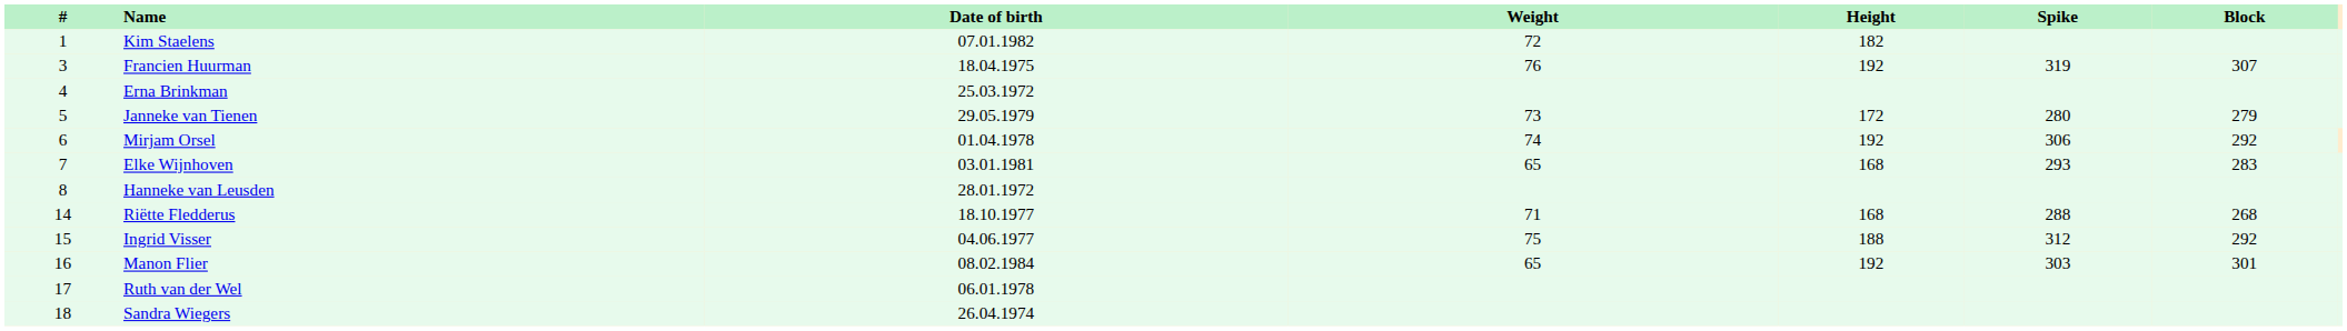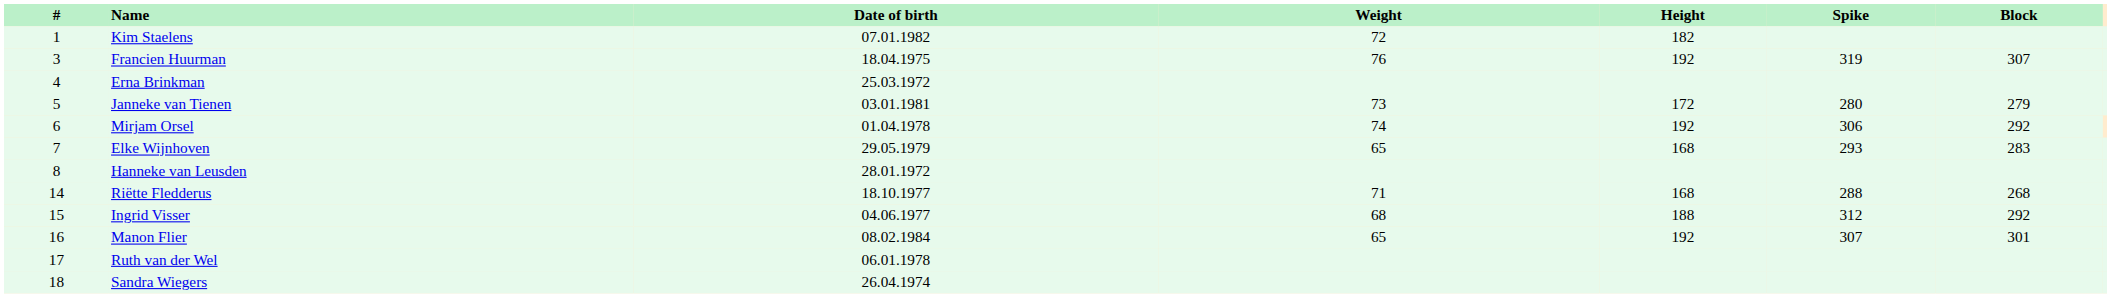Janneke van Tienen | Date of birth: 29.05.1979 -> 03.01.1981
Elke Wijnhoven | Date of birth: 03.01.1981 -> 29.05.1979
Ingrid Visser | Weight: 75 -> 68
Manon Flier | Spike: 303 -> 307
